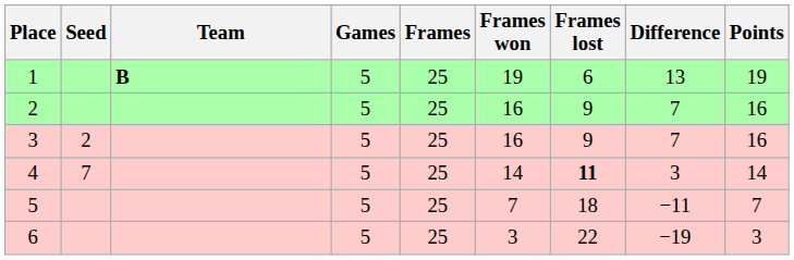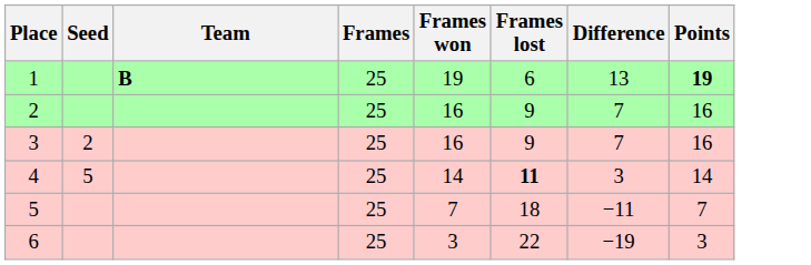- column: Games | 5 | 5 | 5 | 5 | 5 | 5
1 | Points: normal -> bold
4 | Seed: 7 -> 5
